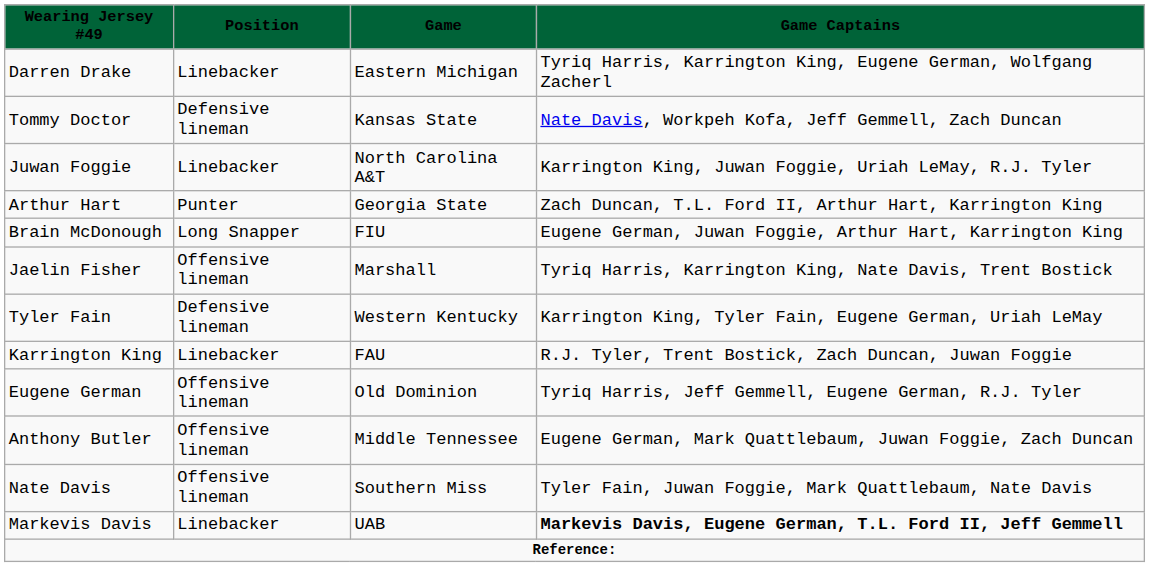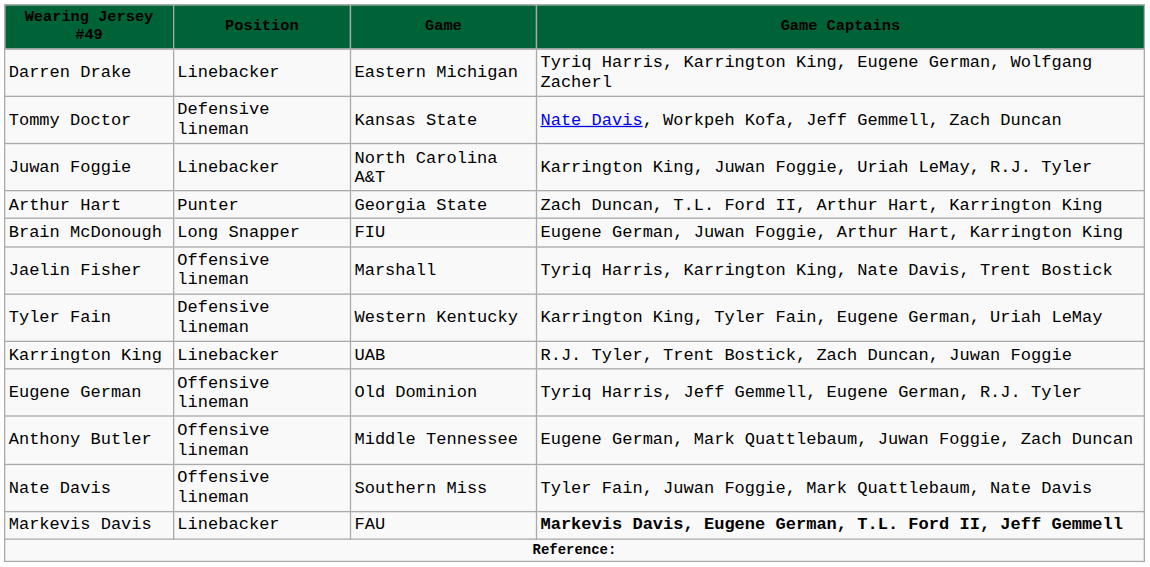Karrington King | column 3: FAU -> UAB
Markevis Davis | column 3: UAB -> FAU
